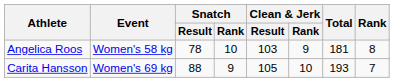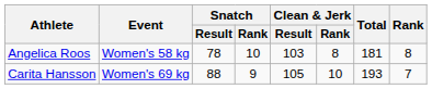Angelica Roos | Clean & Jerk / Rank: 9 -> 8
